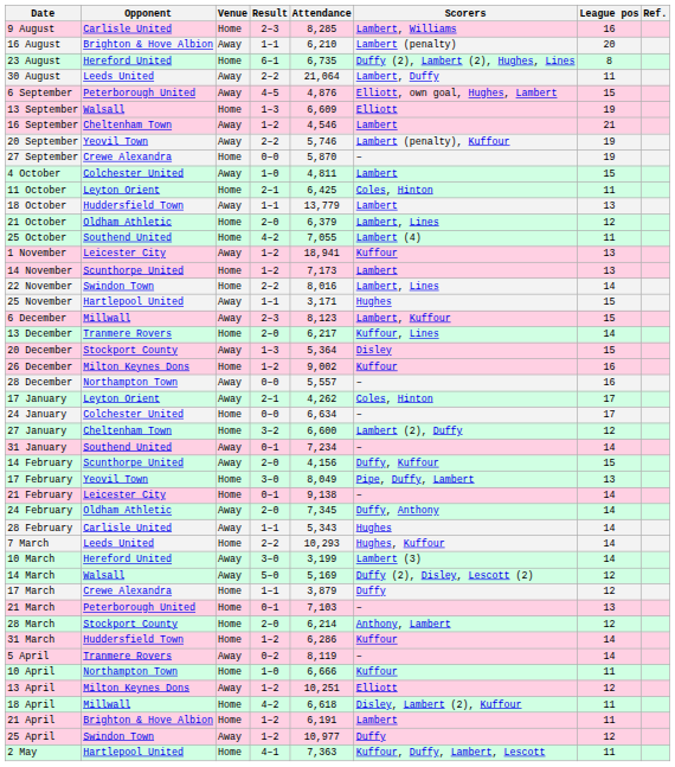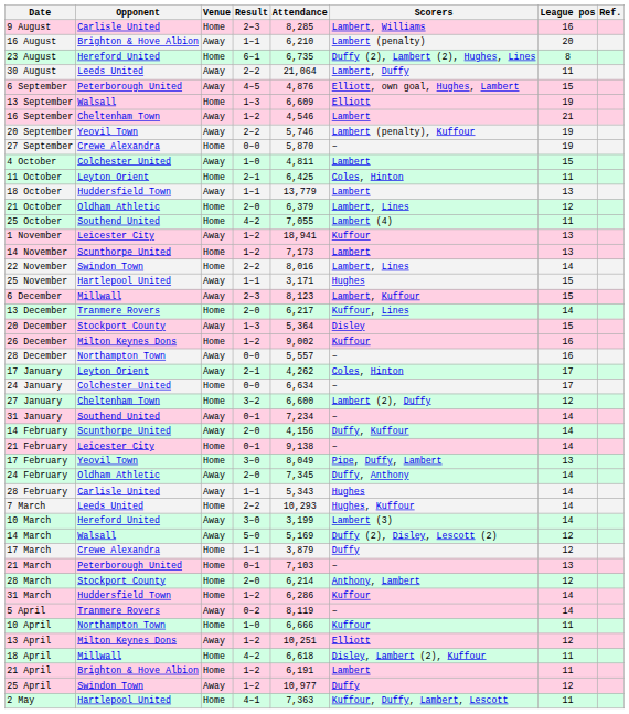14 February | League pos: 15 -> 14
rows swapped: 17 February <-> 21 February
